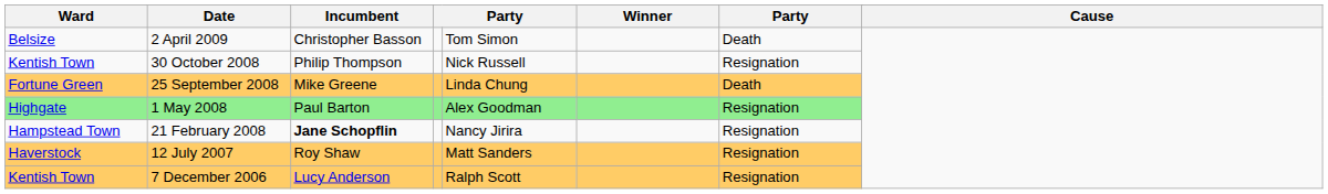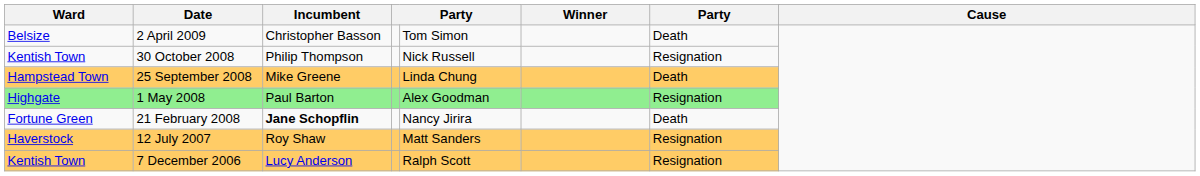25 September 2008 | Ward: Fortune Green -> Hampstead Town
21 February 2008 | Ward: Hampstead Town -> Fortune Green
21 February 2008 | column 7: Resignation -> Death
